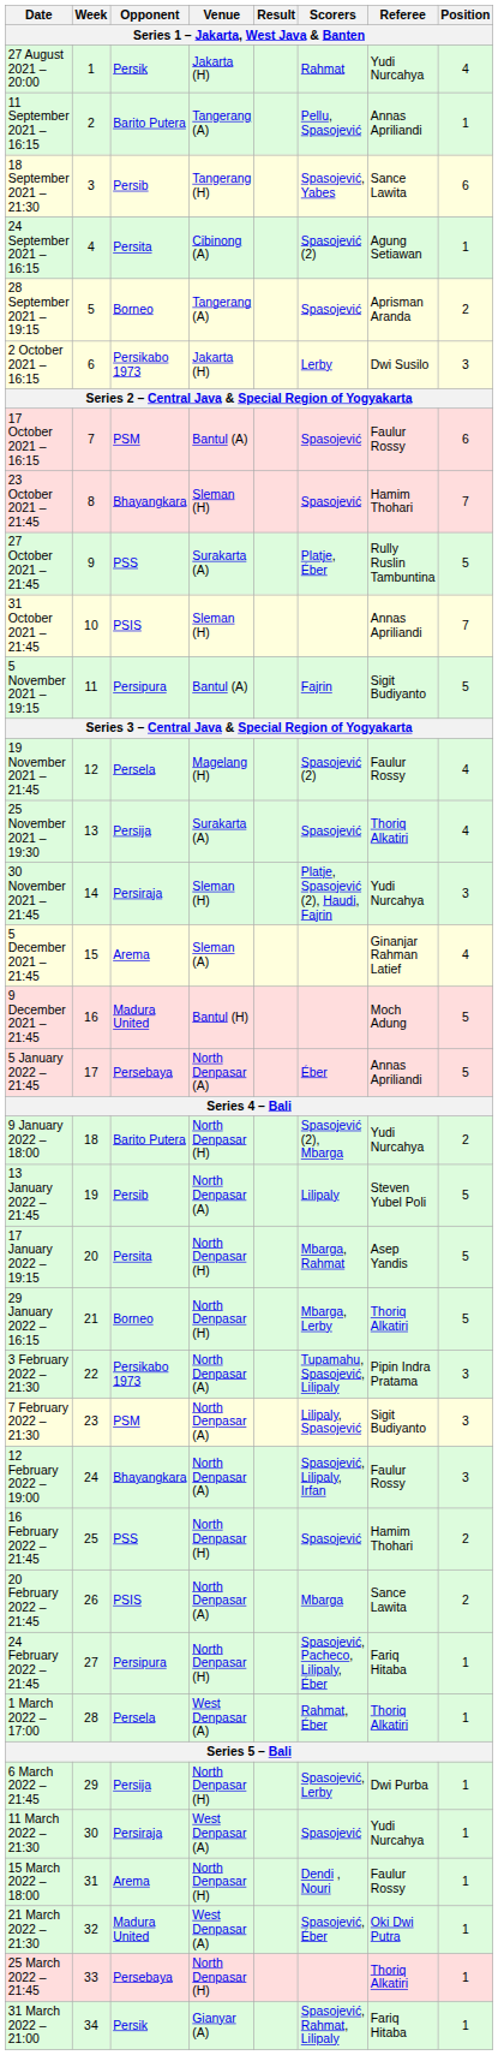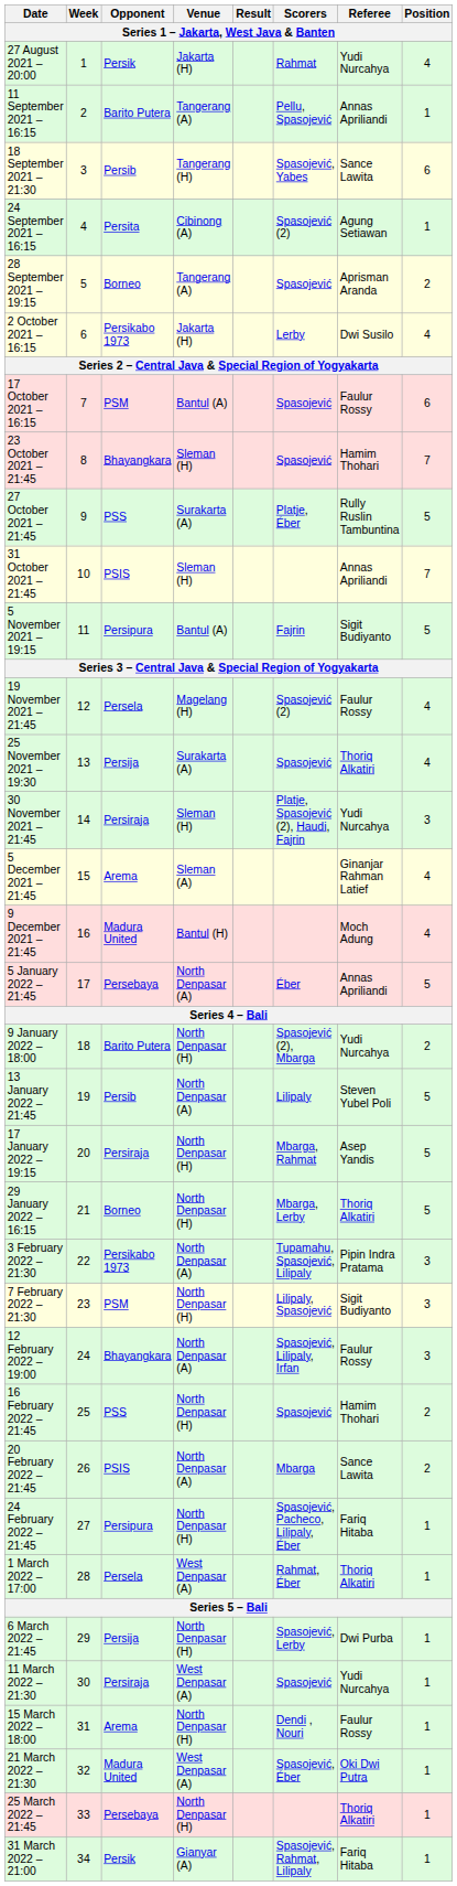2 October 2021 – 16:15 | Position: 3 -> 4
9 December 2021 – 21:45 | Position: 5 -> 4
17 January 2022 – 19:15 | Opponent: Persita -> Persiraja
7 February 2022 – 21:30 | Venue: North Denpasar (A) -> North Denpasar (H)
